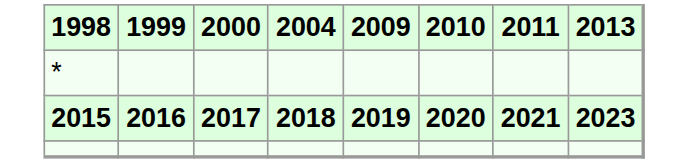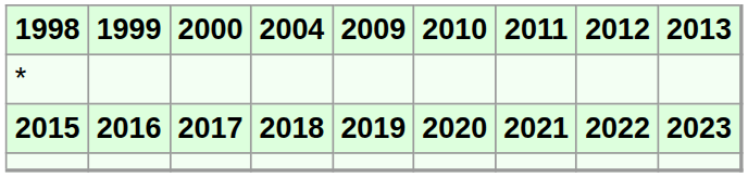+ column: 2012 | 2022
